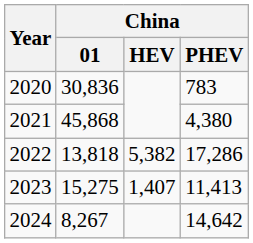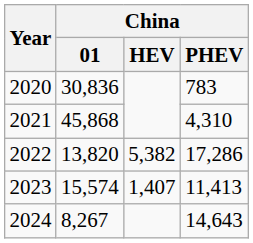2021 | China / PHEV: 4,380 -> 4,310
2022 | China / 01: 13,818 -> 13,820
2023 | China / 01: 15,275 -> 15,574
2024 | China / PHEV: 14,642 -> 14,643
